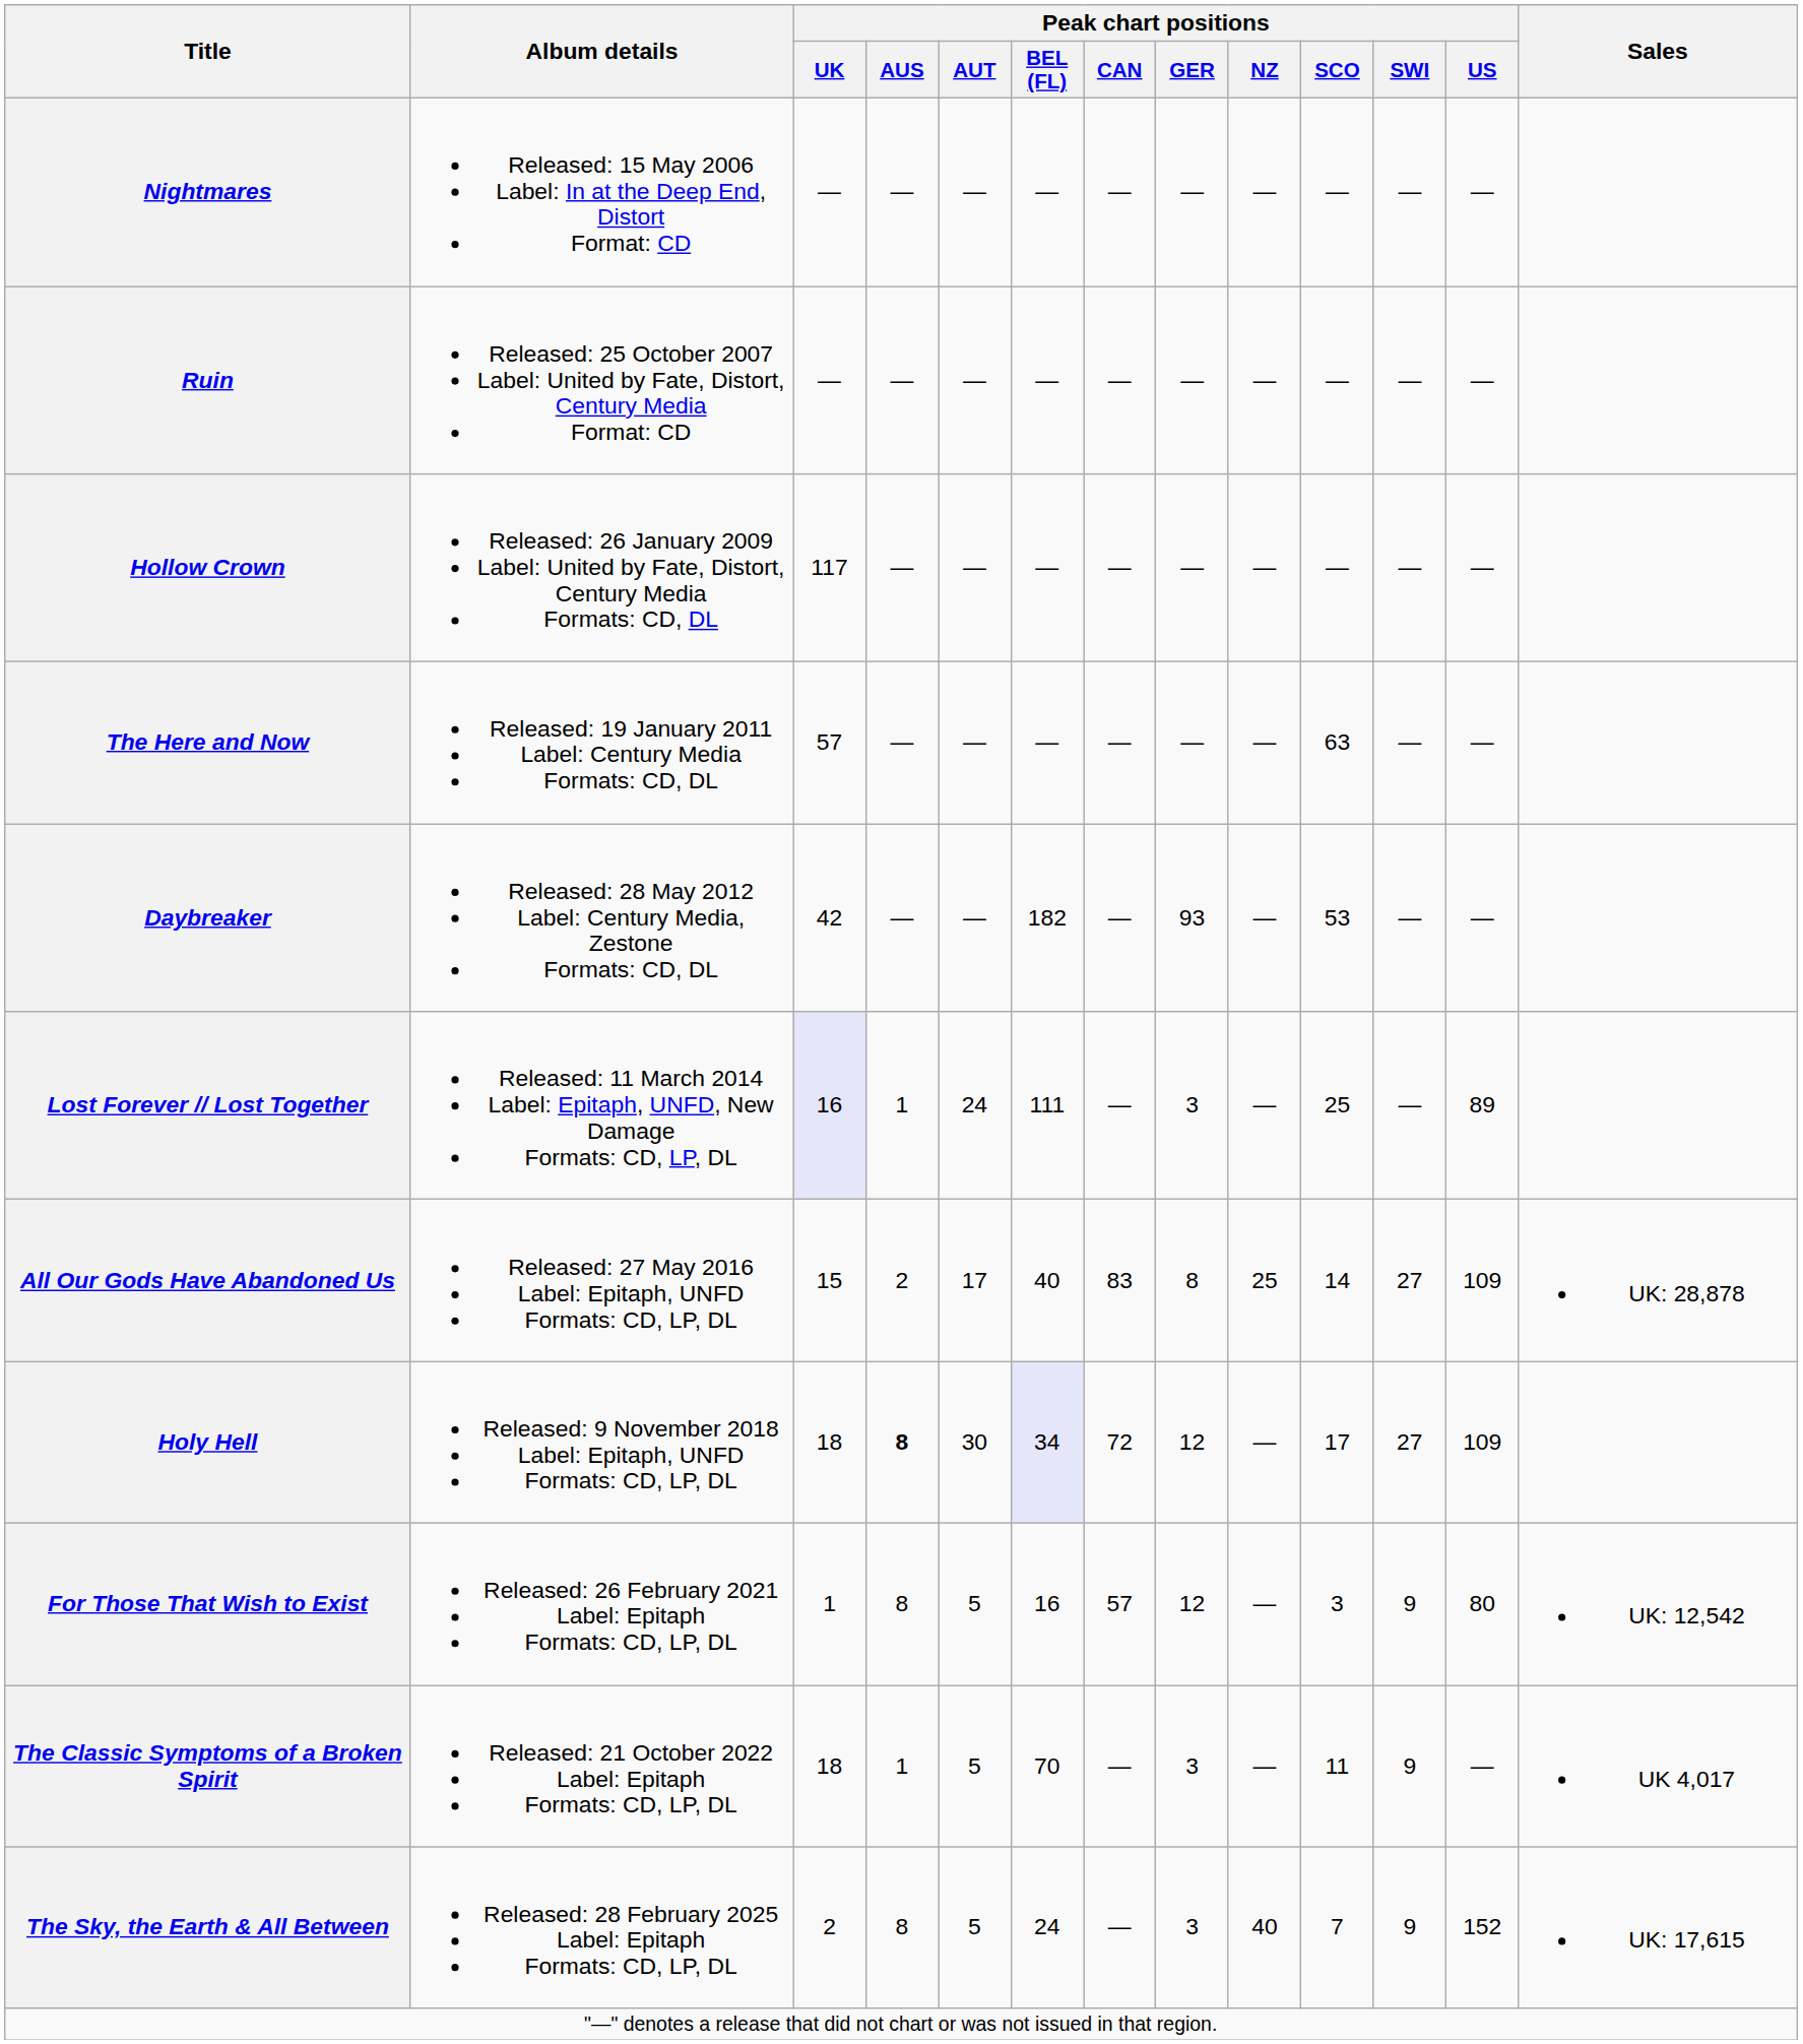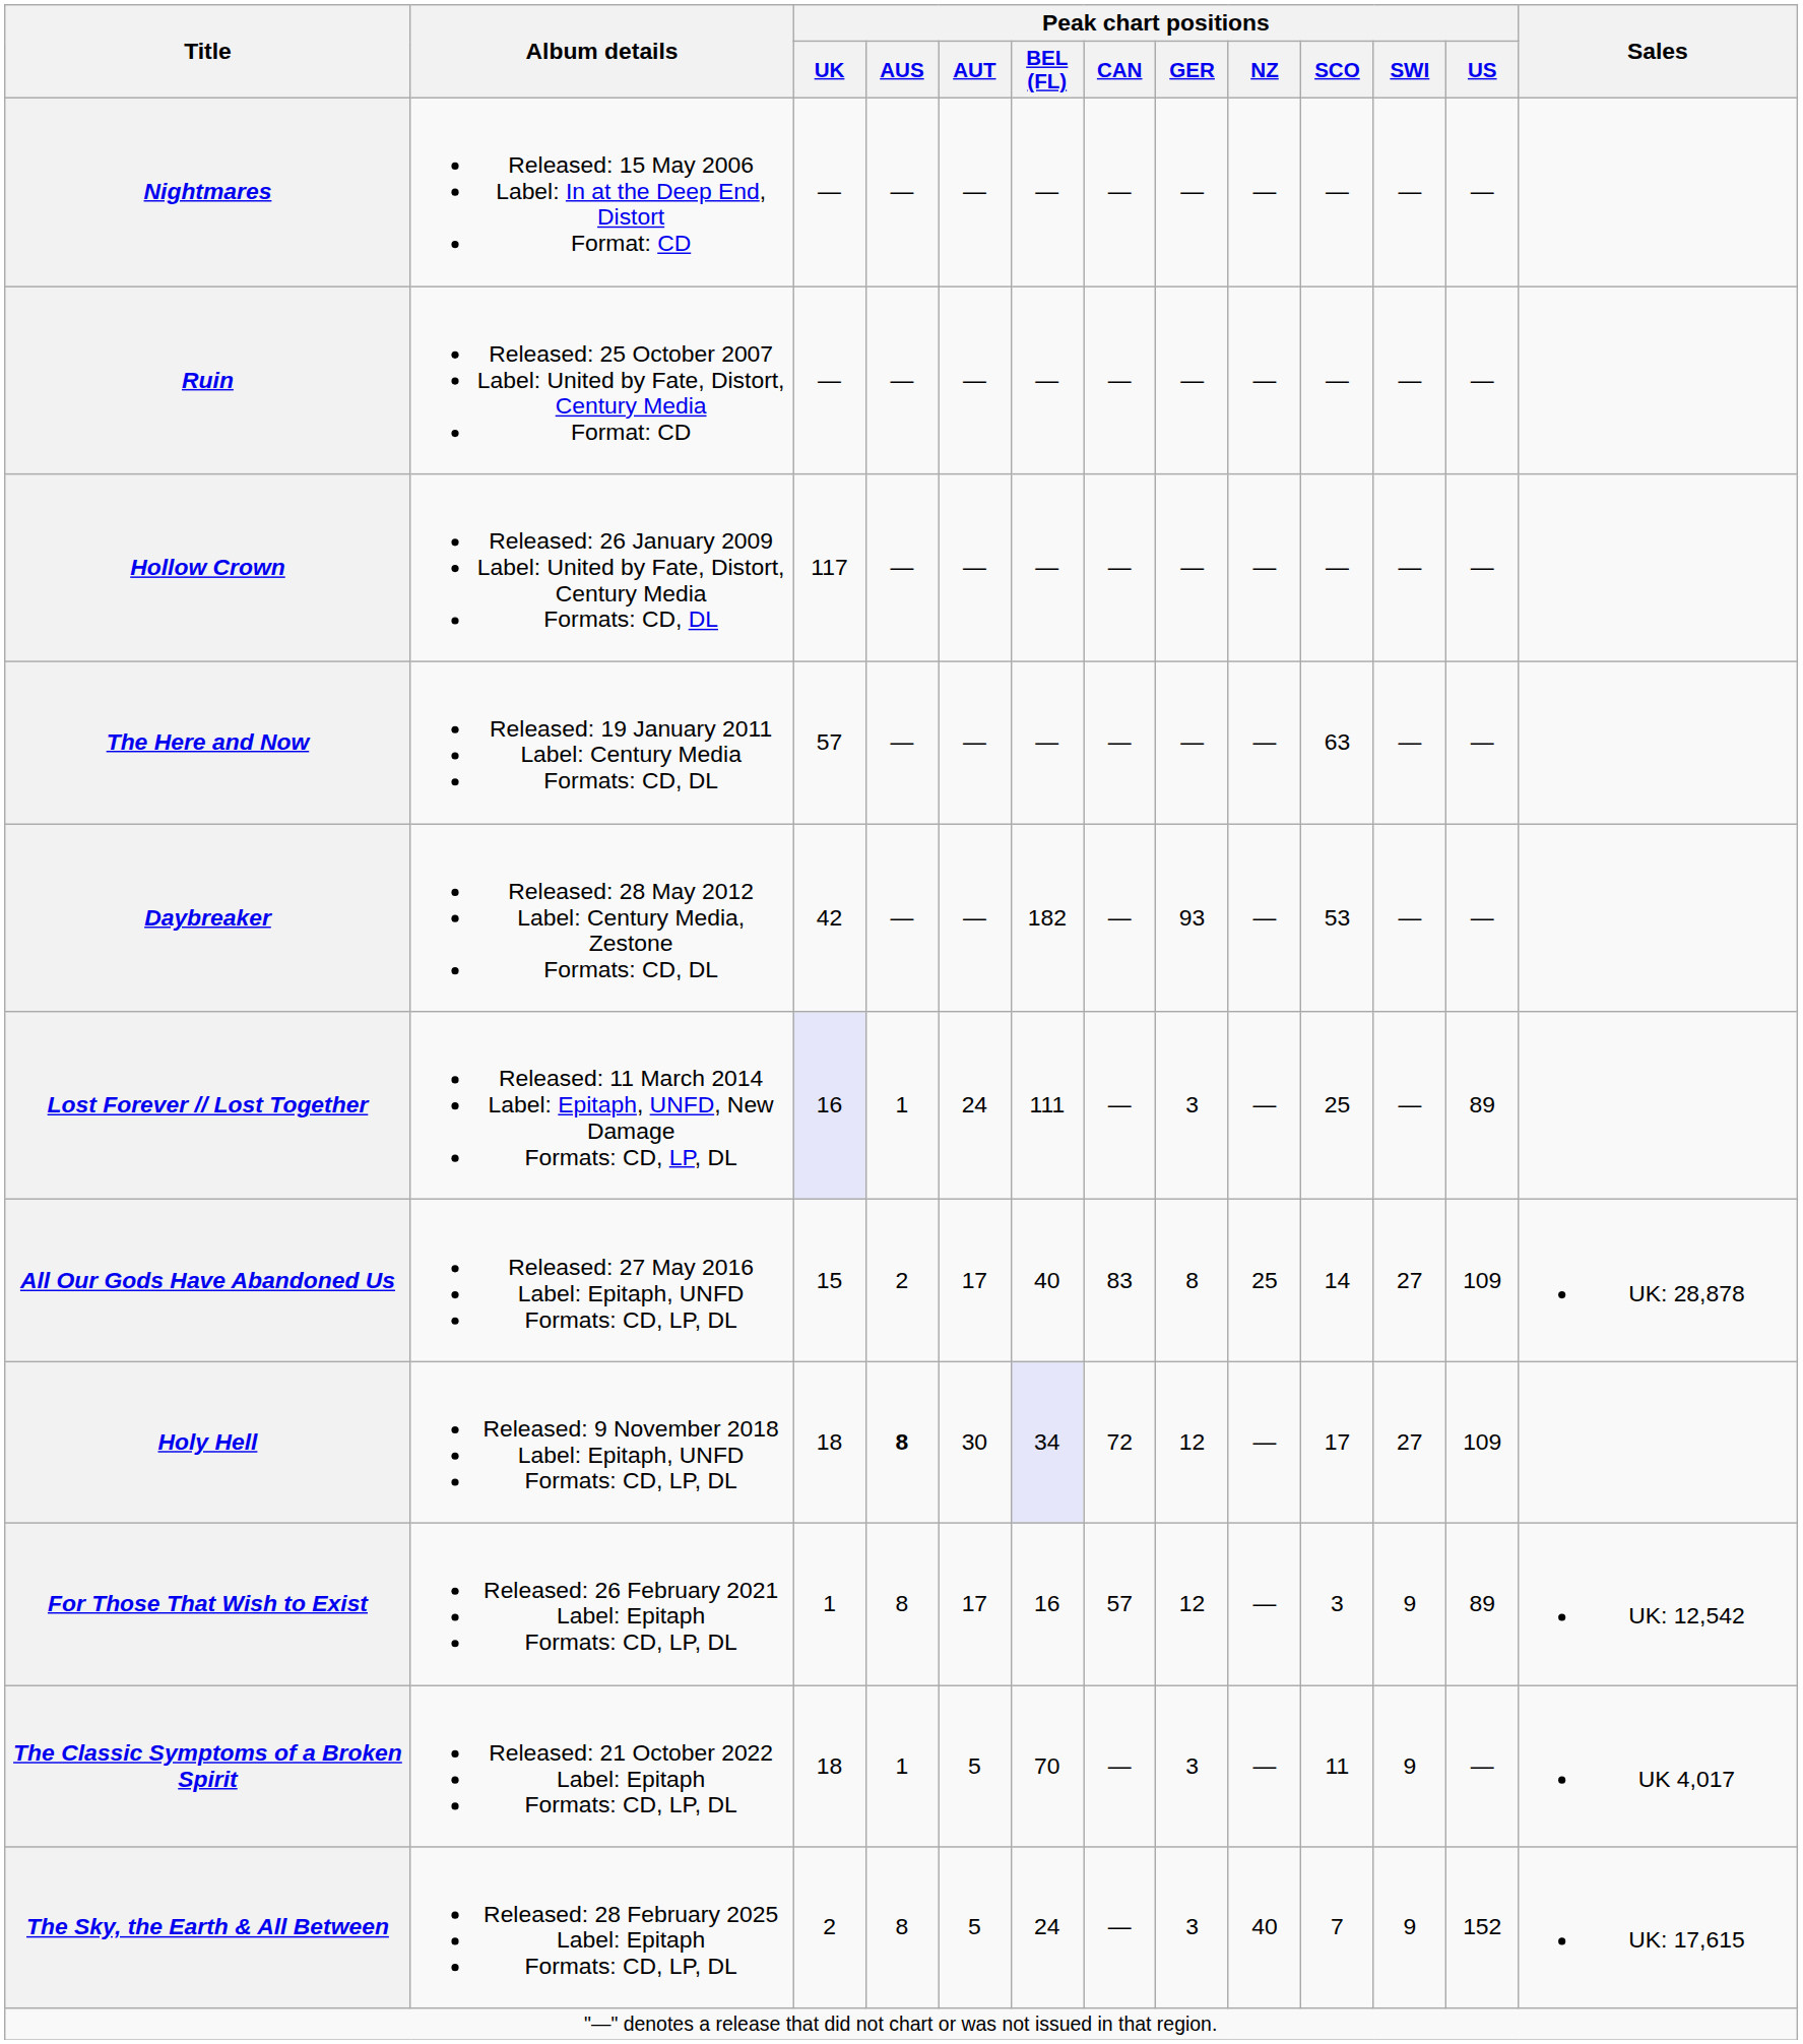For Those That Wish to Exist | Peak chart positions / AUT: 5 -> 17
For Those That Wish to Exist | Peak chart positions / US: 80 -> 89
